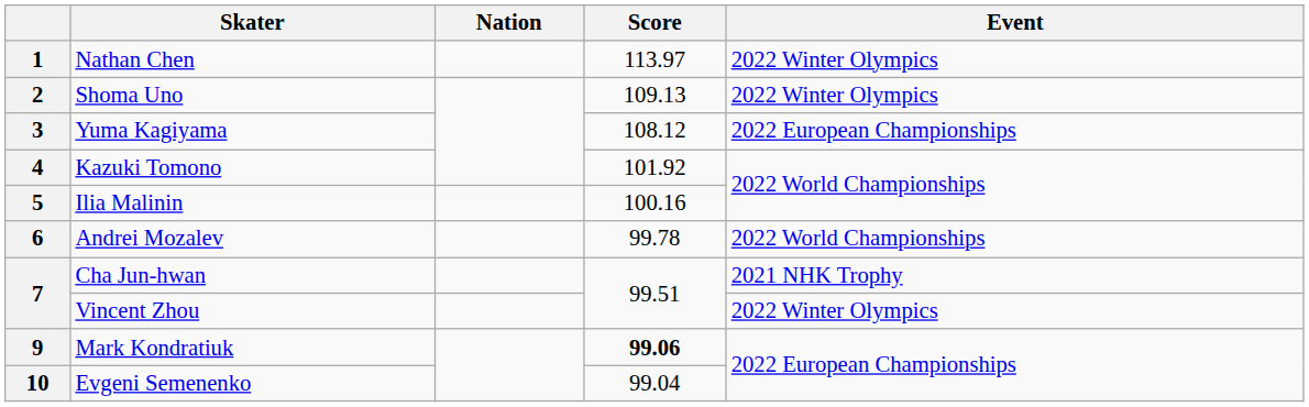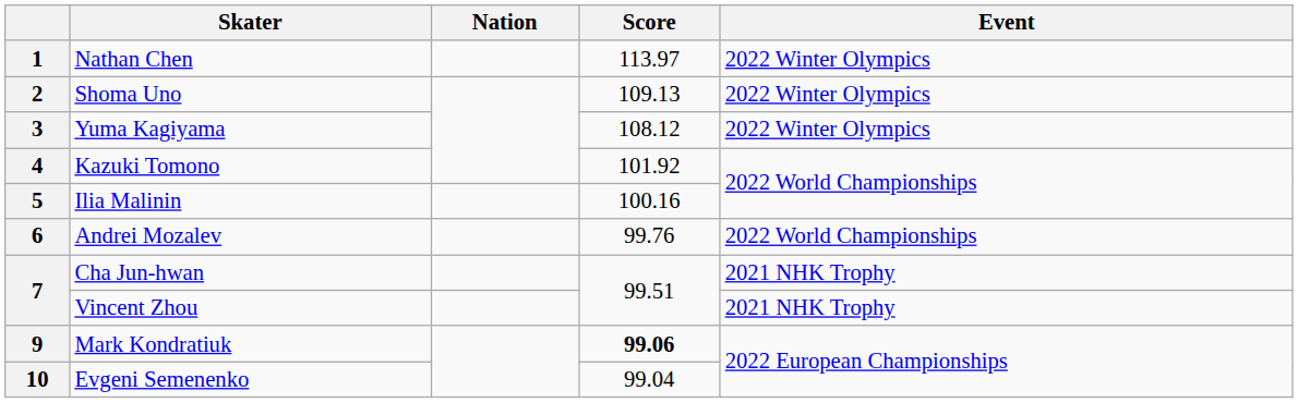3 | Event: 2022 European Championships -> 2022 Winter Olympics
6 | Score: 99.78 -> 99.76
7 / Vincent Zhou | Event: 2022 Winter Olympics -> 2021 NHK Trophy
